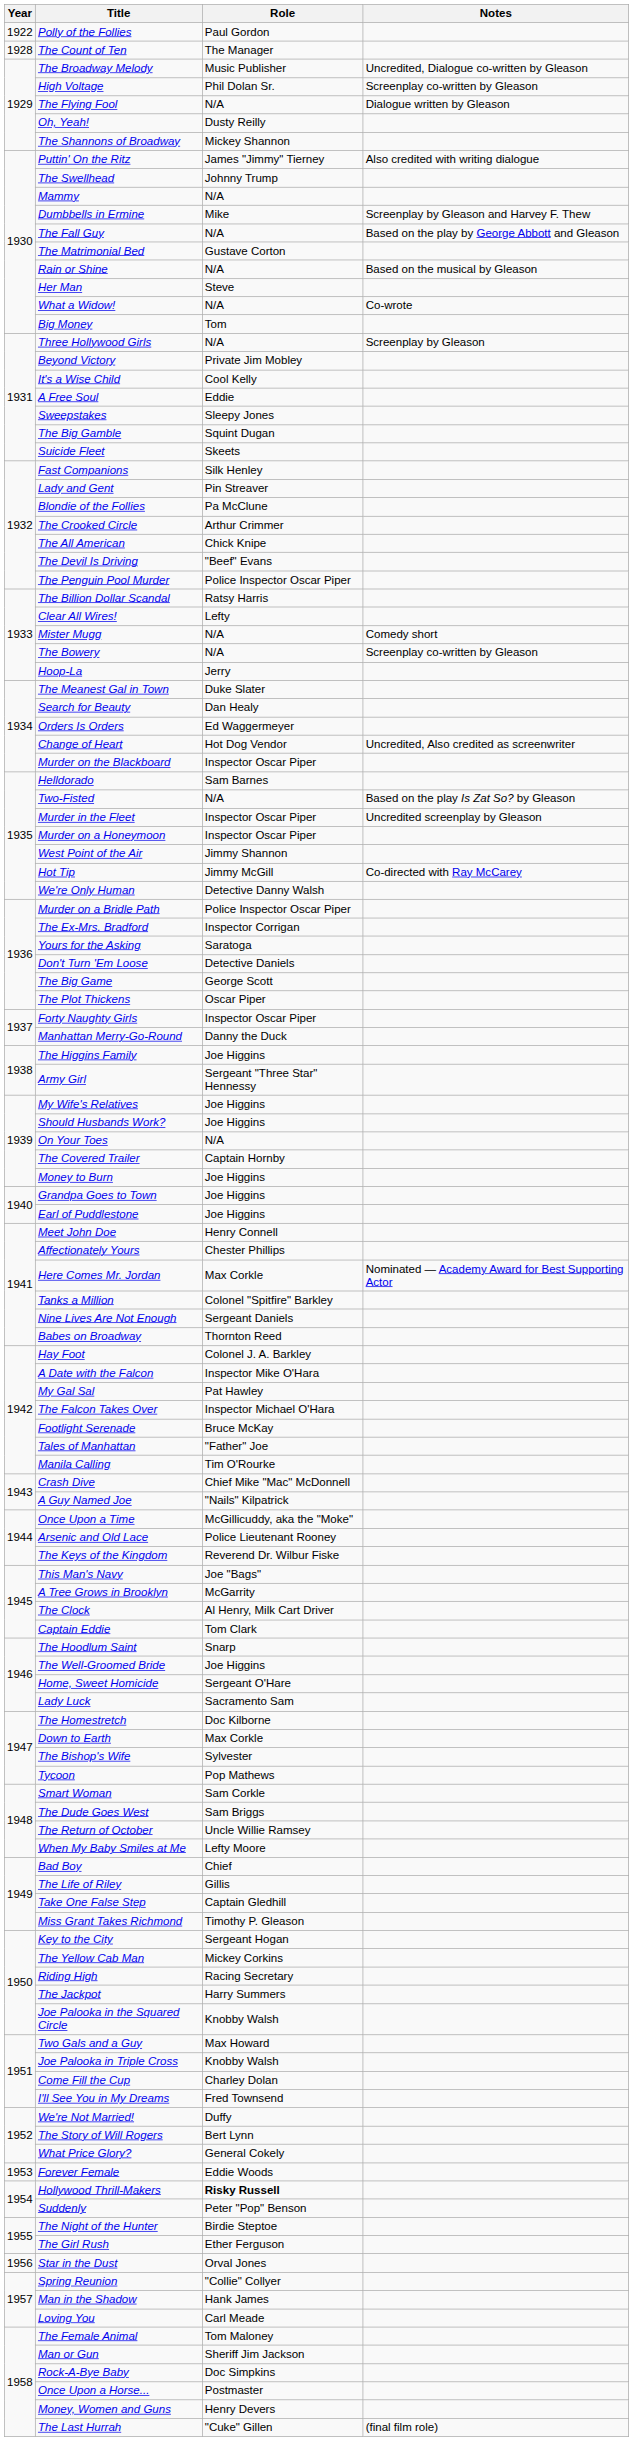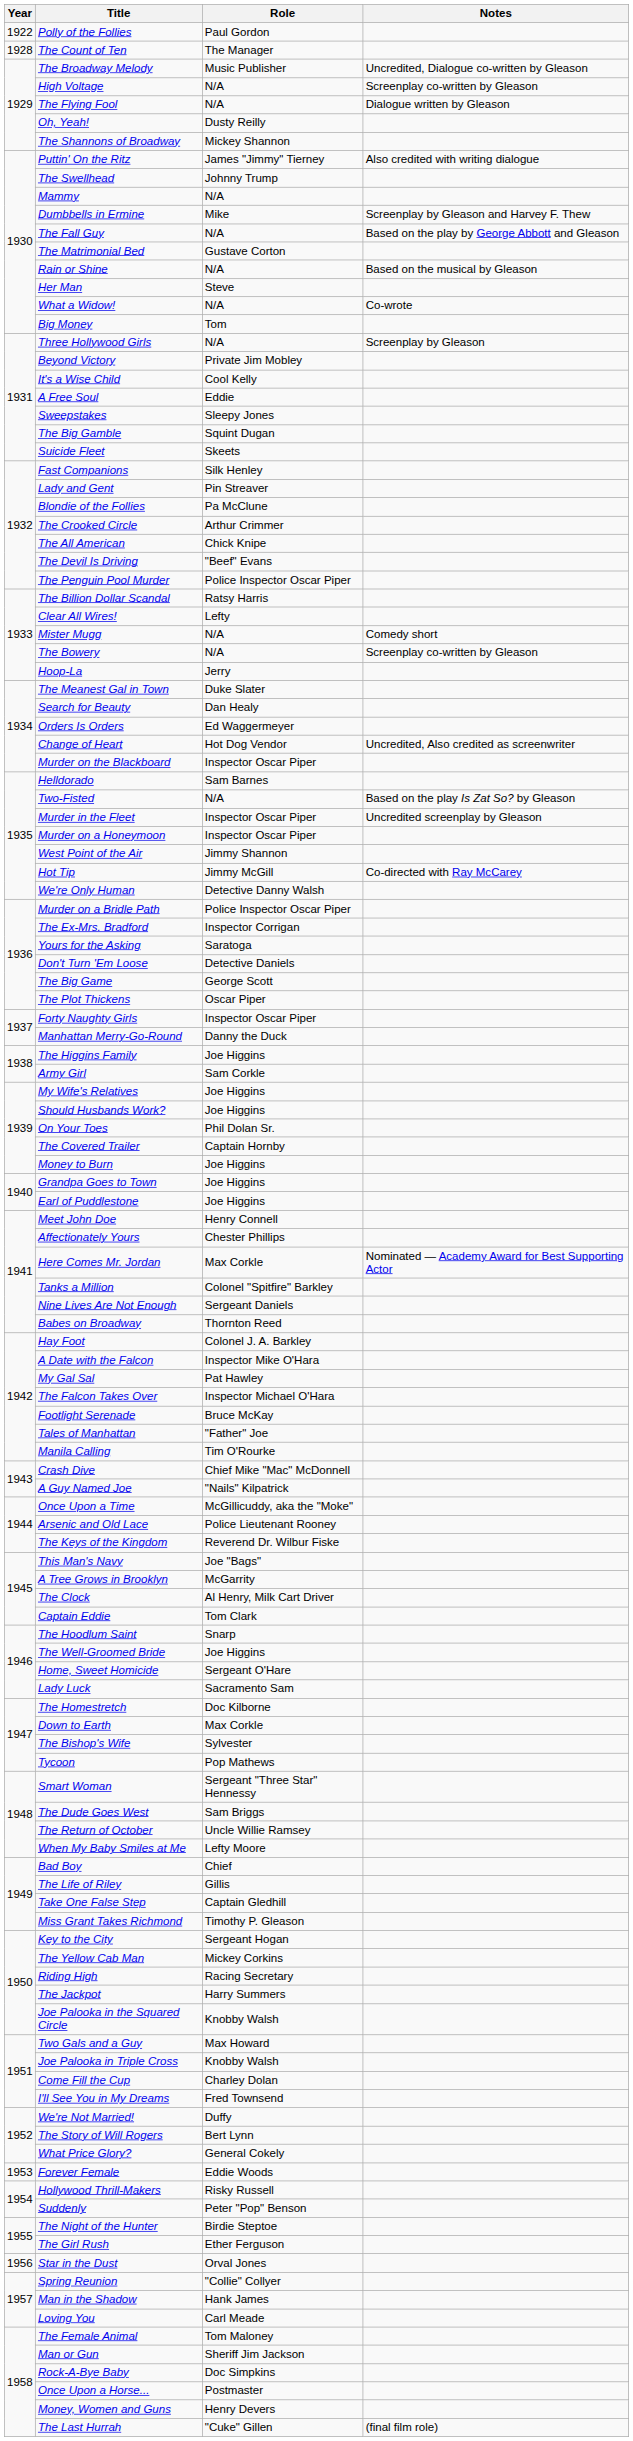High Voltage | Role: Phil Dolan Sr. -> N/A
Army Girl | Role: Sergeant "Three Star" Hennessy -> Sam Corkle
On Your Toes | Role: N/A -> Phil Dolan Sr.
Smart Woman | Role: Sam Corkle -> Sergeant "Three Star" Hennessy
Hollywood Thrill-Makers | Role: bold -> normal
